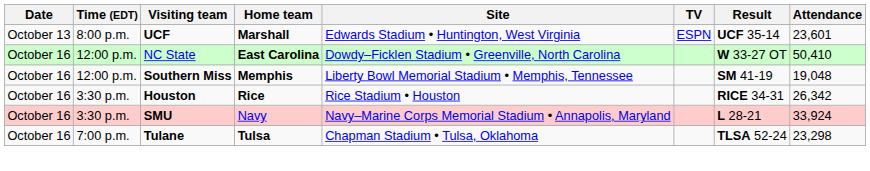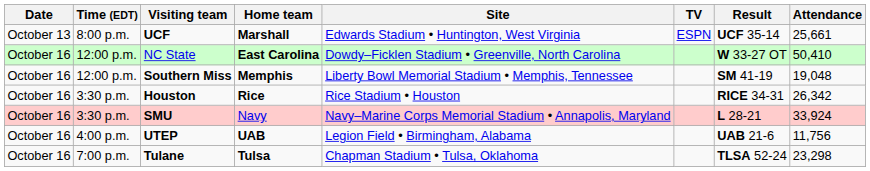UCF | Attendance: 23,601 -> 25,661
+ row: October 16 | 4:00 p.m. | UTEP | UAB | Legion Field • Birmingham, Alabama | UAB 21-6 | 11,756
